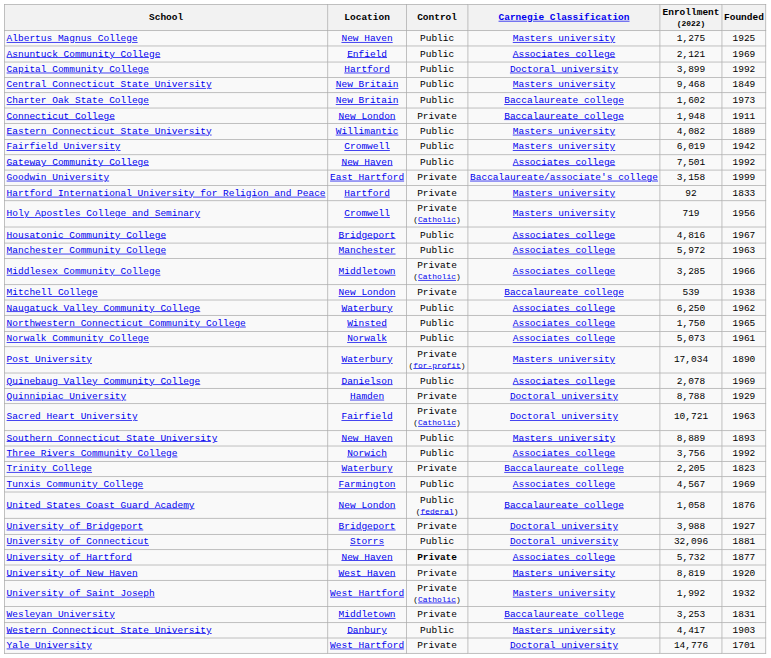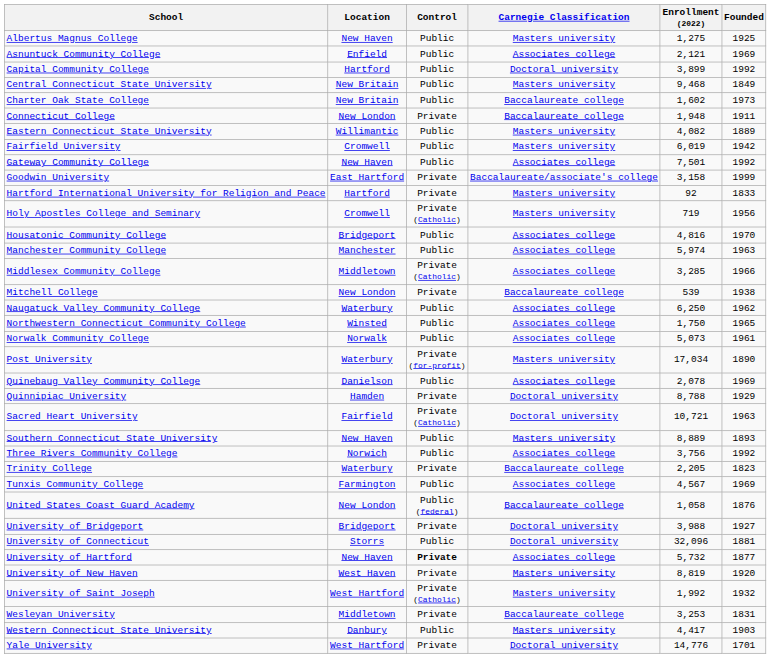Housatonic Community College | Founded: 1967 -> 1970
Manchester Community College | Enrollment (2022): 5,972 -> 5,974
